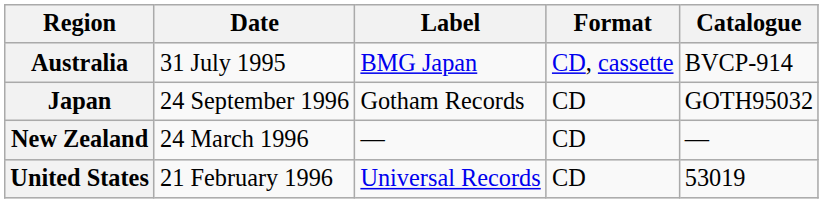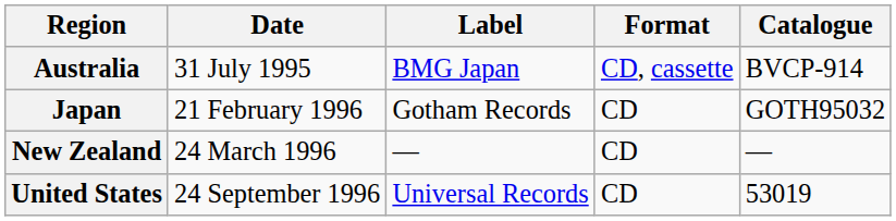Japan | Date: 24 September 1996 -> 21 February 1996
United States | Date: 21 February 1996 -> 24 September 1996
